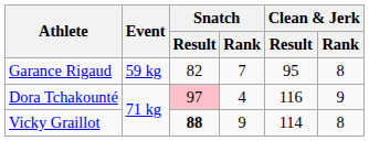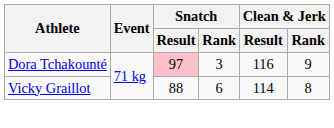- row: Garance Rigaud | 59 kg | 82 | 7 | 95 | 8
Dora Tchakounté | Snatch / Rank: 4 -> 3
Vicky Graillot | Snatch / Result: bold -> normal
Vicky Graillot | Snatch / Rank: 9 -> 6
